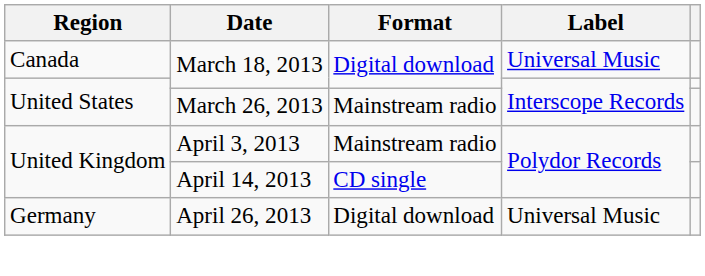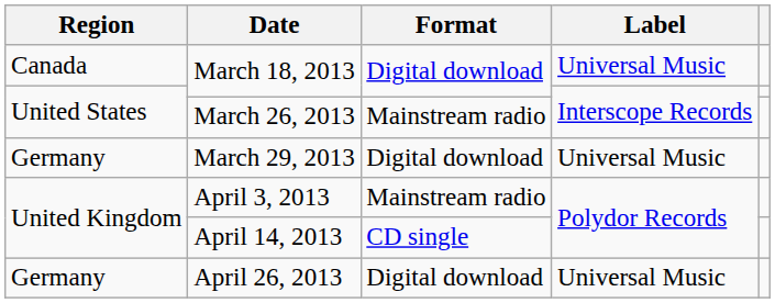+ row: Germany | March 29, 2013 | Digital download | Universal Music
